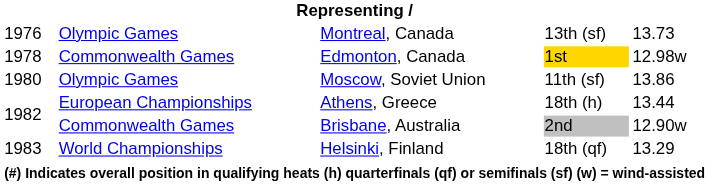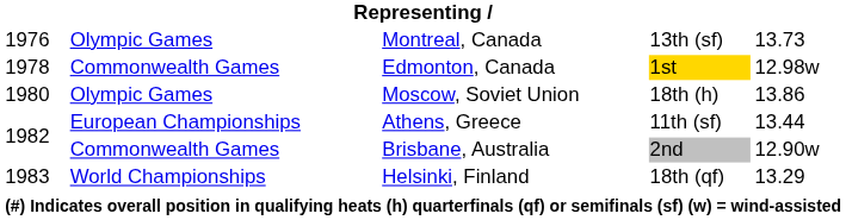Moscow, Soviet Union | column 4: 11th (sf) -> 18th (h)
Athens, Greece | column 4: 18th (h) -> 11th (sf)
